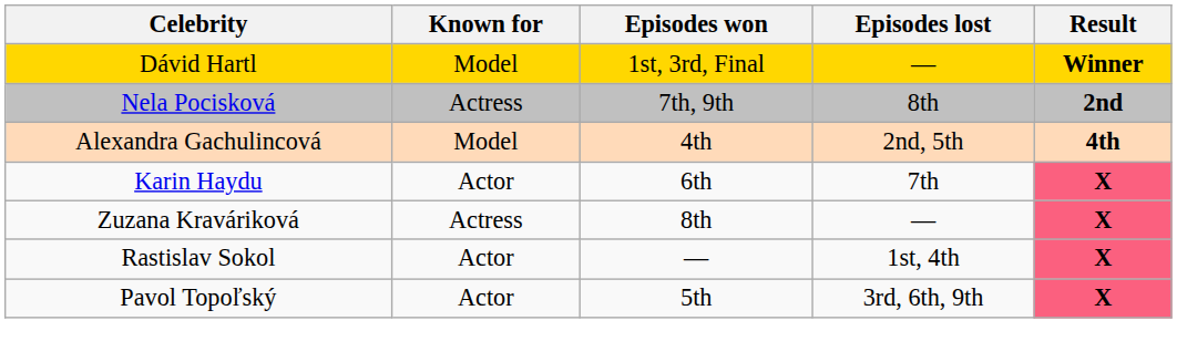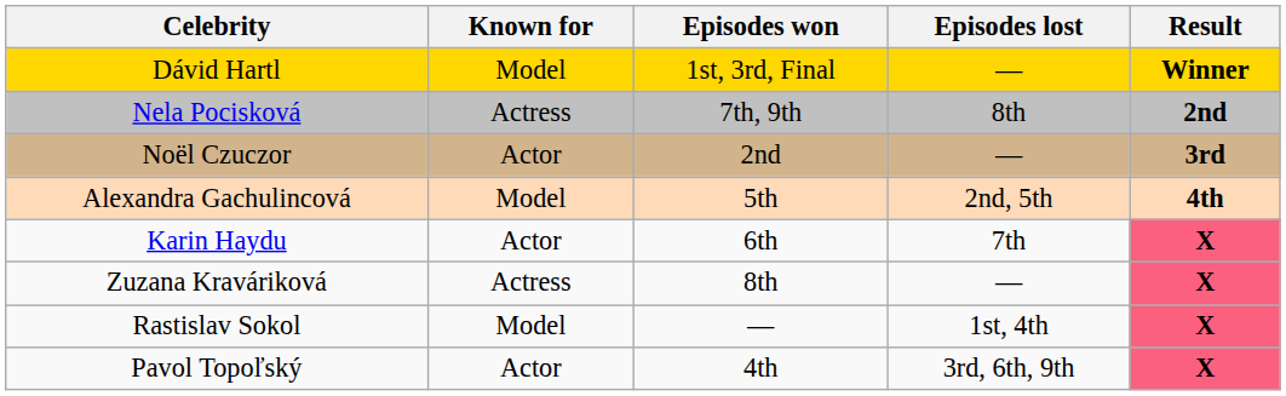+ row: Noël Czuczor | Actor | 2nd | — | 3rd
Alexandra Gachulincová | Episodes won: 4th -> 5th
Rastislav Sokol | Known for: Actor -> Model
Pavol Topoľský | Episodes won: 5th -> 4th
